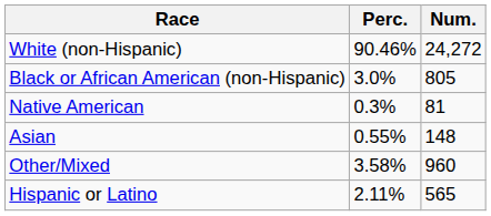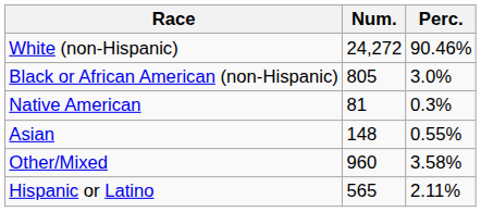columns swapped: Num. <-> Perc.
